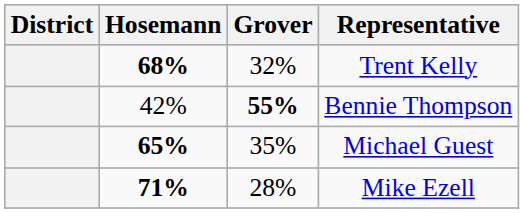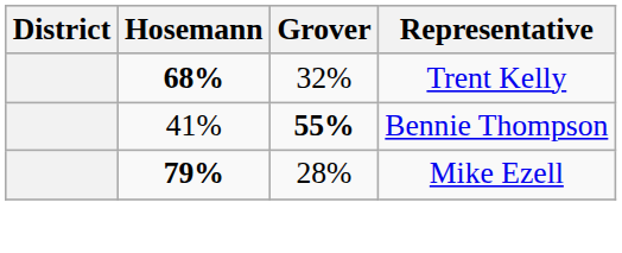Bennie Thompson | Hosemann: 42% -> 41%
- row: 65% | 35% | Michael Guest
Mike Ezell | Hosemann: 71% -> 79%
